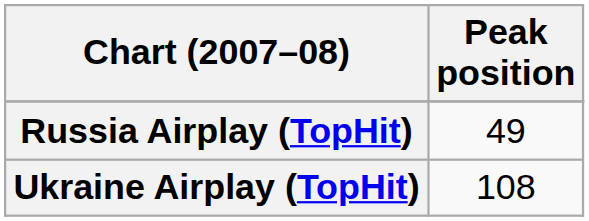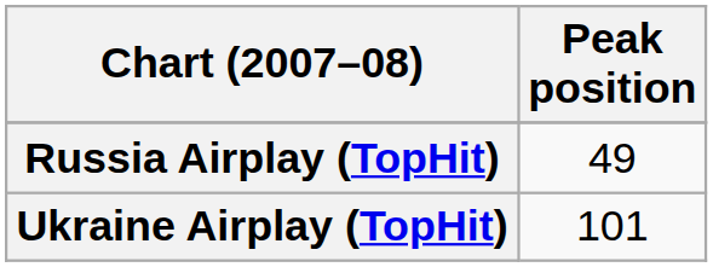Ukraine Airplay (TopHit) | Peak position: 108 -> 101
